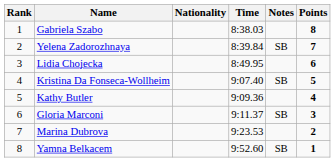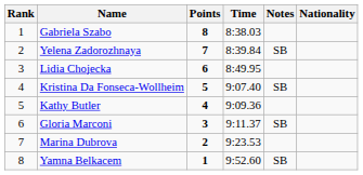columns swapped: Nationality <-> Points
